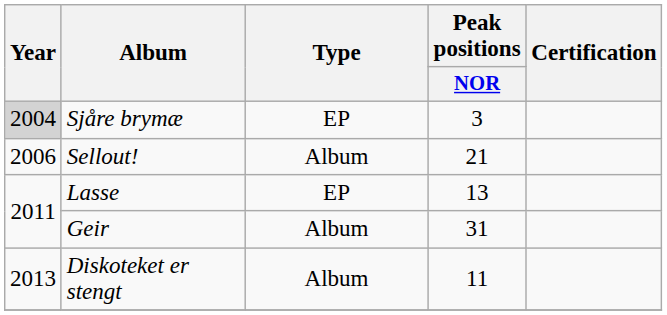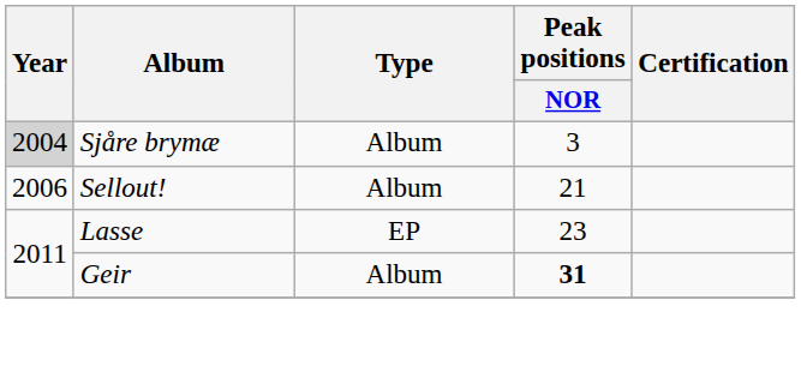Sjåre brymæ | Type: EP -> Album
Lasse | Peak positions / NOR: 13 -> 23
Geir | Peak positions / NOR: normal -> bold
- row: 2013 | Diskoteket er stengt | Album | 11
